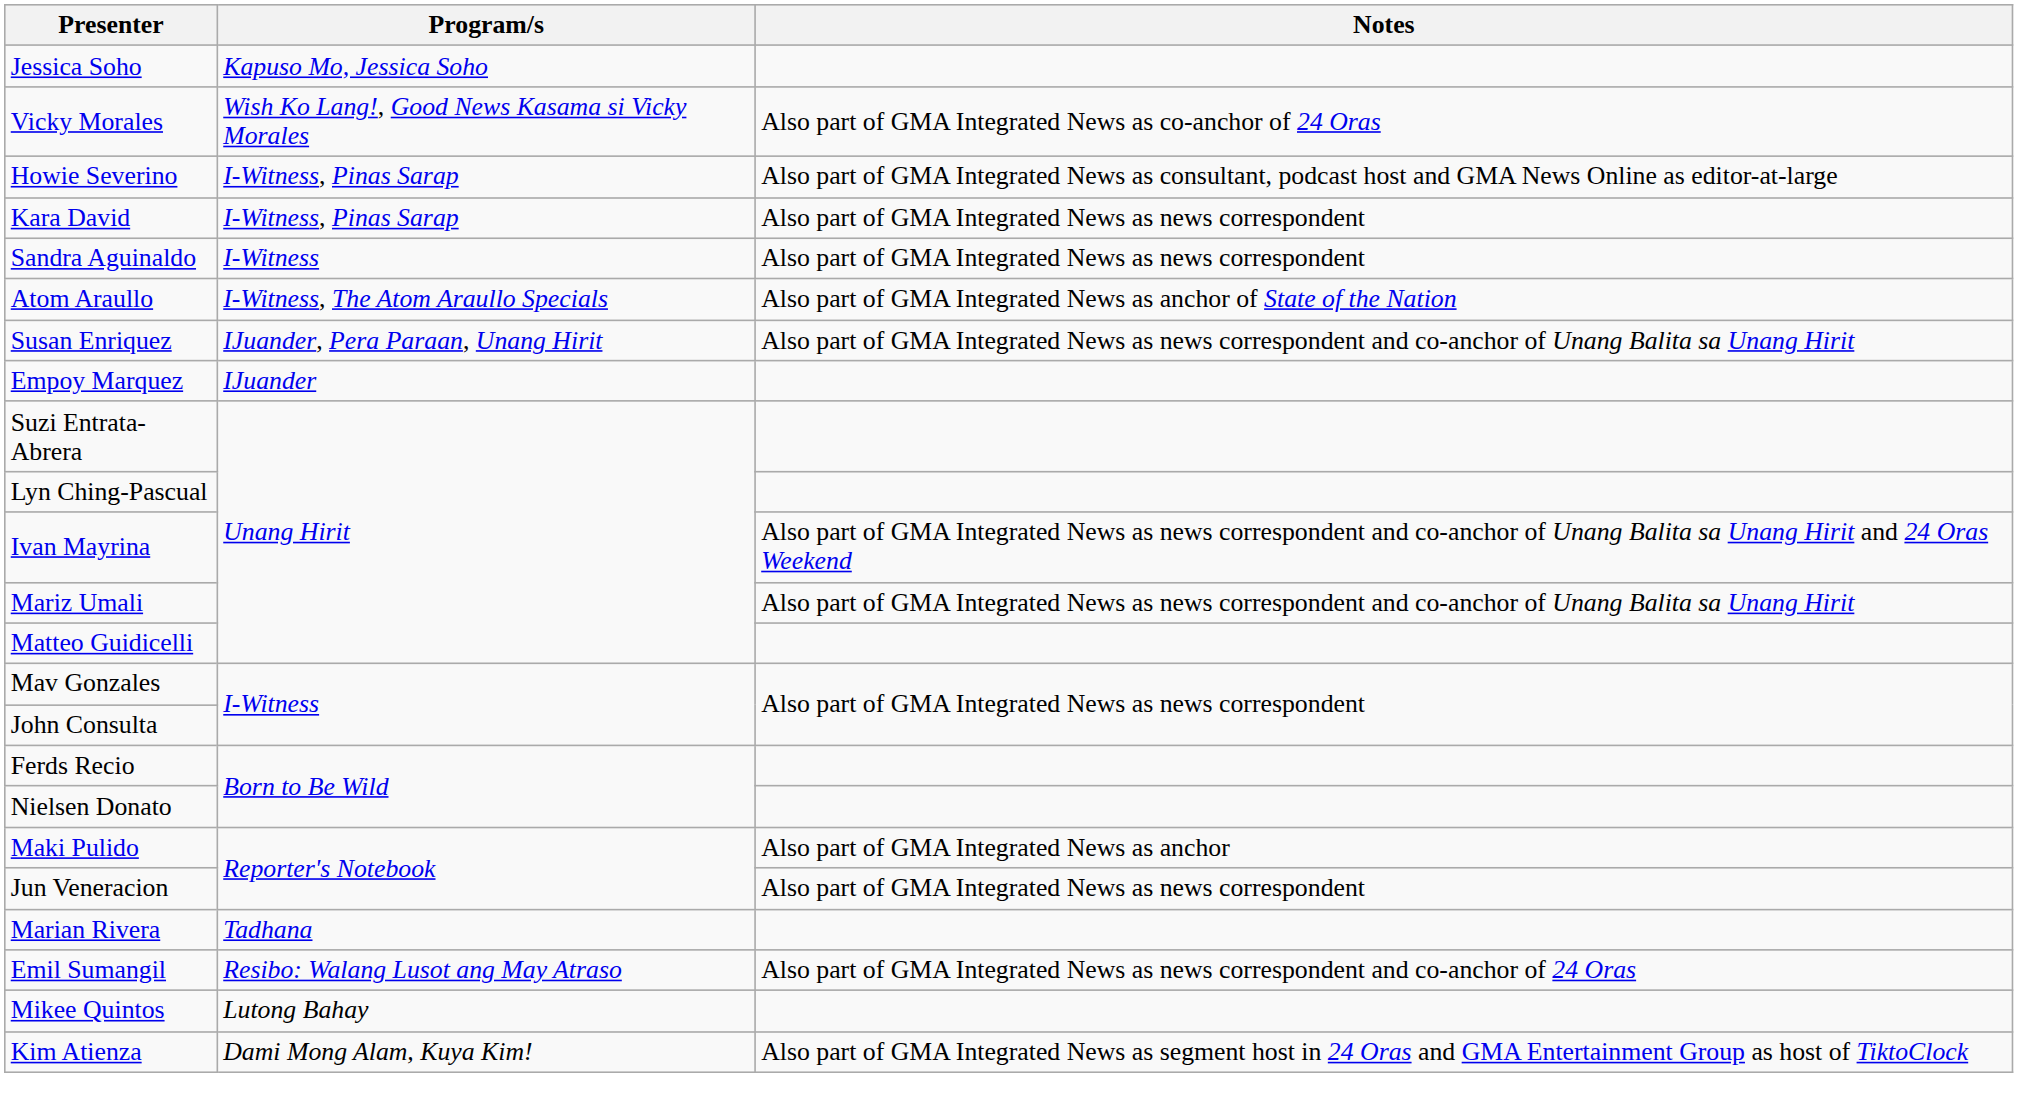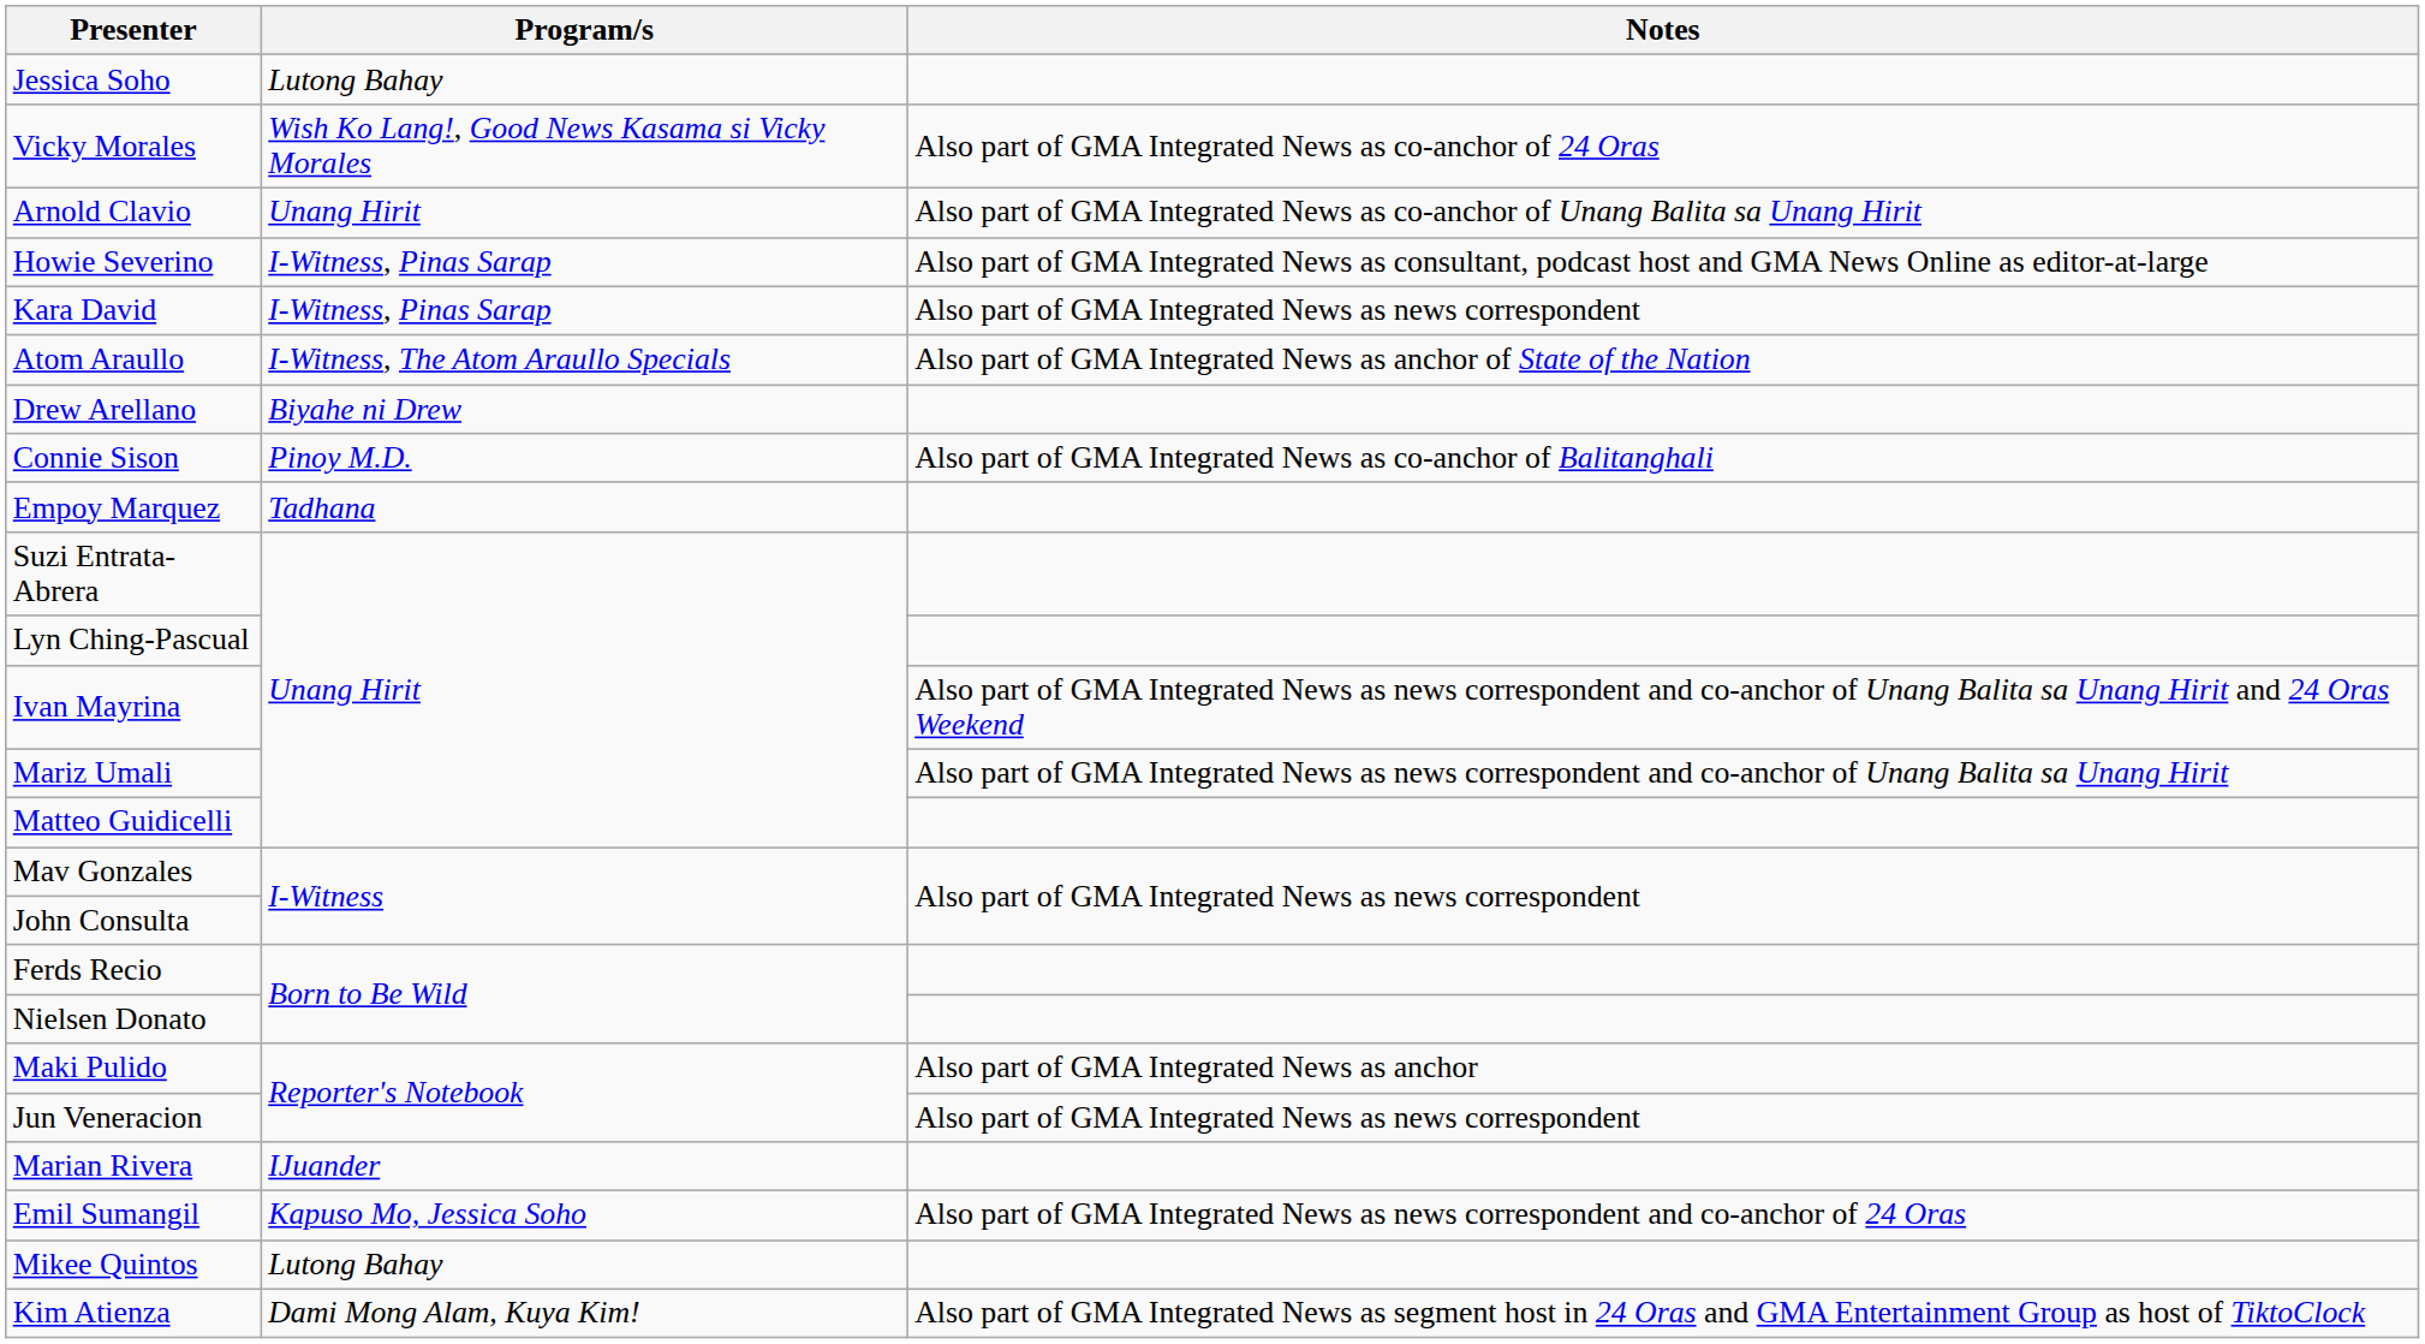Jessica Soho | Program/s: Kapuso Mo, Jessica Soho -> Lutong Bahay
+ row: Arnold Clavio | Unang Hirit | Also part of GMA Integrated News as co-anchor of Unang Balita sa Unang Hirit
- row: Sandra Aguinaldo | I-Witness | Also part of GMA Integrated News as news correspondent
+ row: Drew Arellano | Biyahe ni Drew
+ row: Connie Sison | Pinoy M.D. | Also part of GMA Integrated News as co-anchor of Balitanghali
- row: Susan Enriquez | IJuander, Pera Paraan, Unang Hirit | Also part of GMA Integrated News as news correspondent and co-anchor of Unang Balita sa Unang Hirit
Empoy Marquez | Program/s: IJuander -> Tadhana
Marian Rivera | Program/s: Tadhana -> IJuander
Emil Sumangil | Program/s: Resibo: Walang Lusot ang May Atraso -> Kapuso Mo, Jessica Soho
